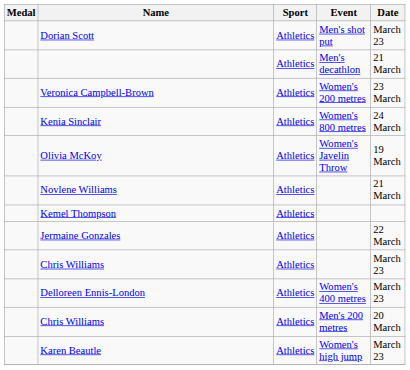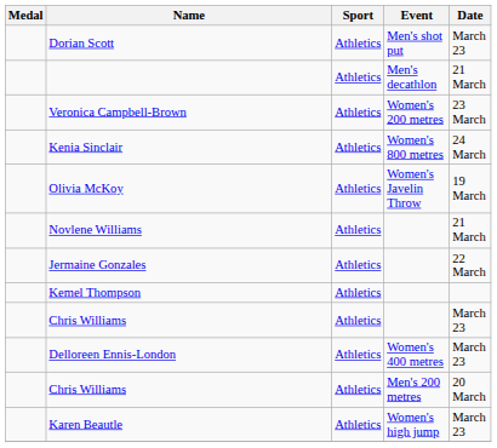rows swapped: Jermaine Gonzales <-> Kemel Thompson
